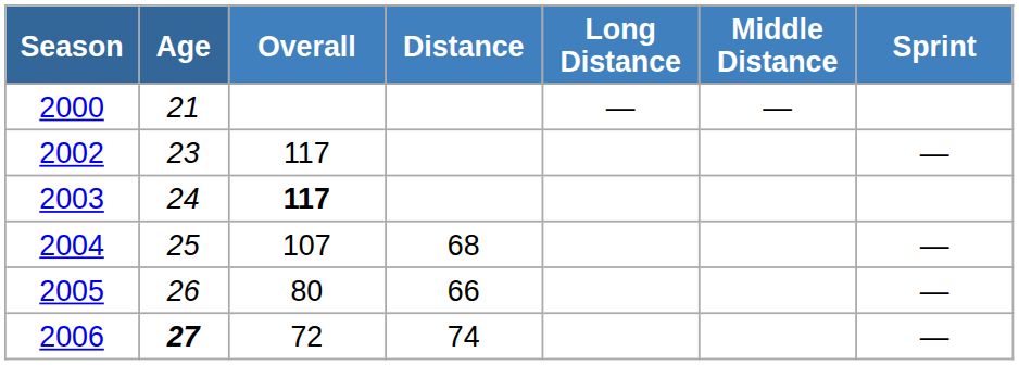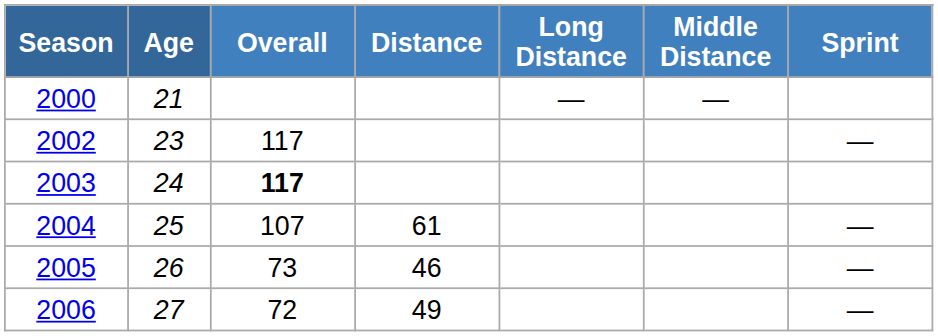2004 | Distance: 68 -> 61
2005 | Overall: 80 -> 73
2005 | Distance: 66 -> 46
2006 | Age: bold -> normal
2006 | Distance: 74 -> 49
